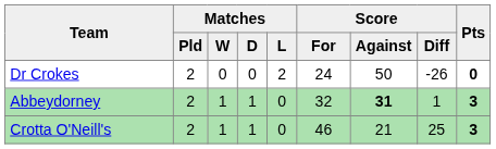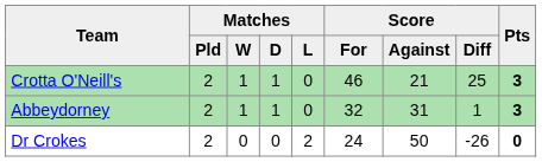rows swapped: Crotta O'Neill's <-> Dr Crokes
Abbeydorney | Score / Against: bold -> normal
